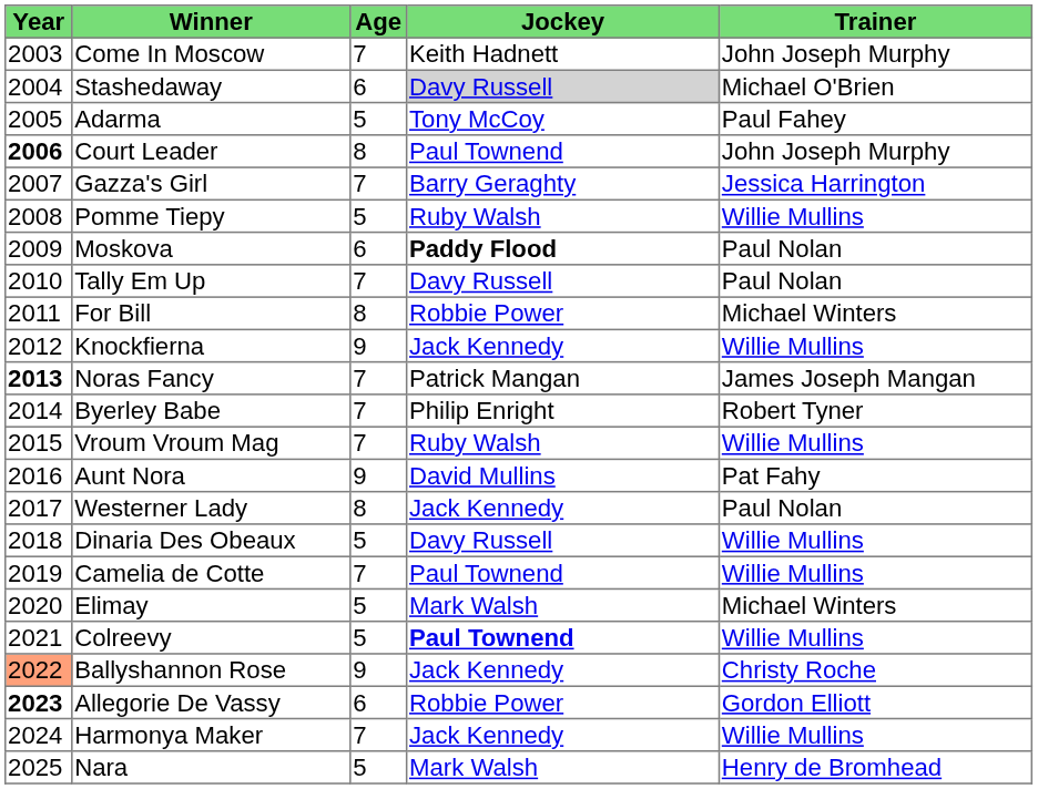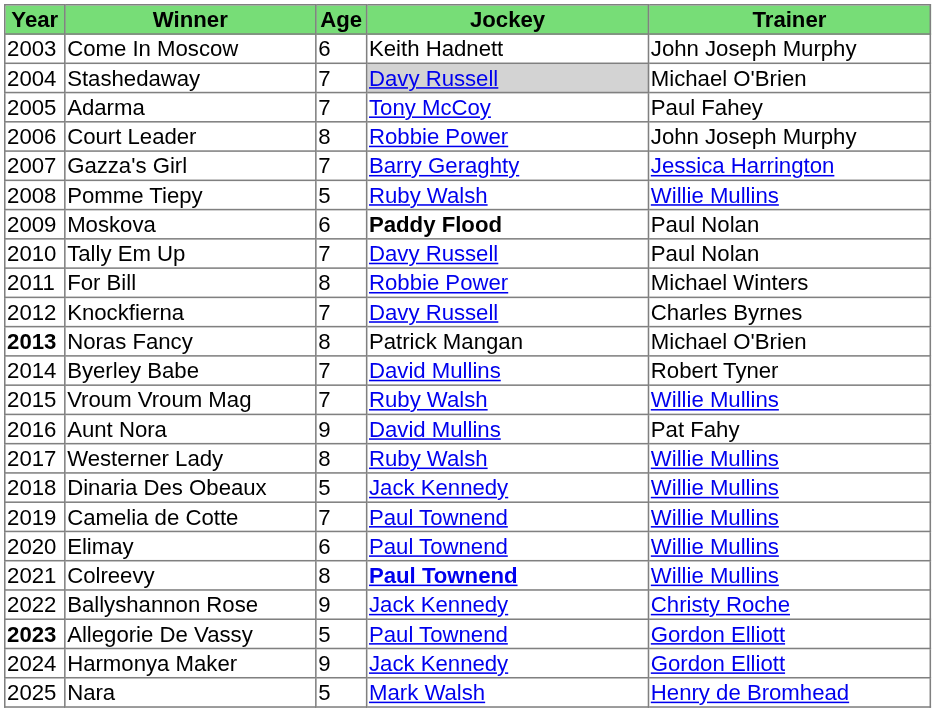Come In Moscow | Age: 7 -> 6
Stashedaway | Age: 6 -> 7
Adarma | Age: 5 -> 7
Court Leader | Year: bold -> normal
Court Leader | Jockey: Paul Townend -> Robbie Power
Knockfierna | Age: 9 -> 7
Knockfierna | Jockey: Jack Kennedy -> Davy Russell
Knockfierna | Trainer: Willie Mullins -> Charles Byrnes
Noras Fancy | Age: 7 -> 8
Noras Fancy | Trainer: James Joseph Mangan -> Michael O'Brien
Byerley Babe | Jockey: Philip Enright -> David Mullins
Westerner Lady | Jockey: Jack Kennedy -> Ruby Walsh
Westerner Lady | Trainer: Paul Nolan -> Willie Mullins
Dinaria Des Obeaux | Jockey: Davy Russell -> Jack Kennedy
Elimay | Age: 5 -> 6
Elimay | Jockey: Mark Walsh -> Paul Townend
Elimay | Trainer: Michael Winters -> Willie Mullins
Colreevy | Age: 5 -> 8
Ballyshannon Rose | Year: lightsalmon background -> no background
Allegorie De Vassy | Age: 6 -> 5
Allegorie De Vassy | Jockey: Robbie Power -> Paul Townend
Harmonya Maker | Age: 7 -> 9
Harmonya Maker | Trainer: Willie Mullins -> Gordon Elliott
